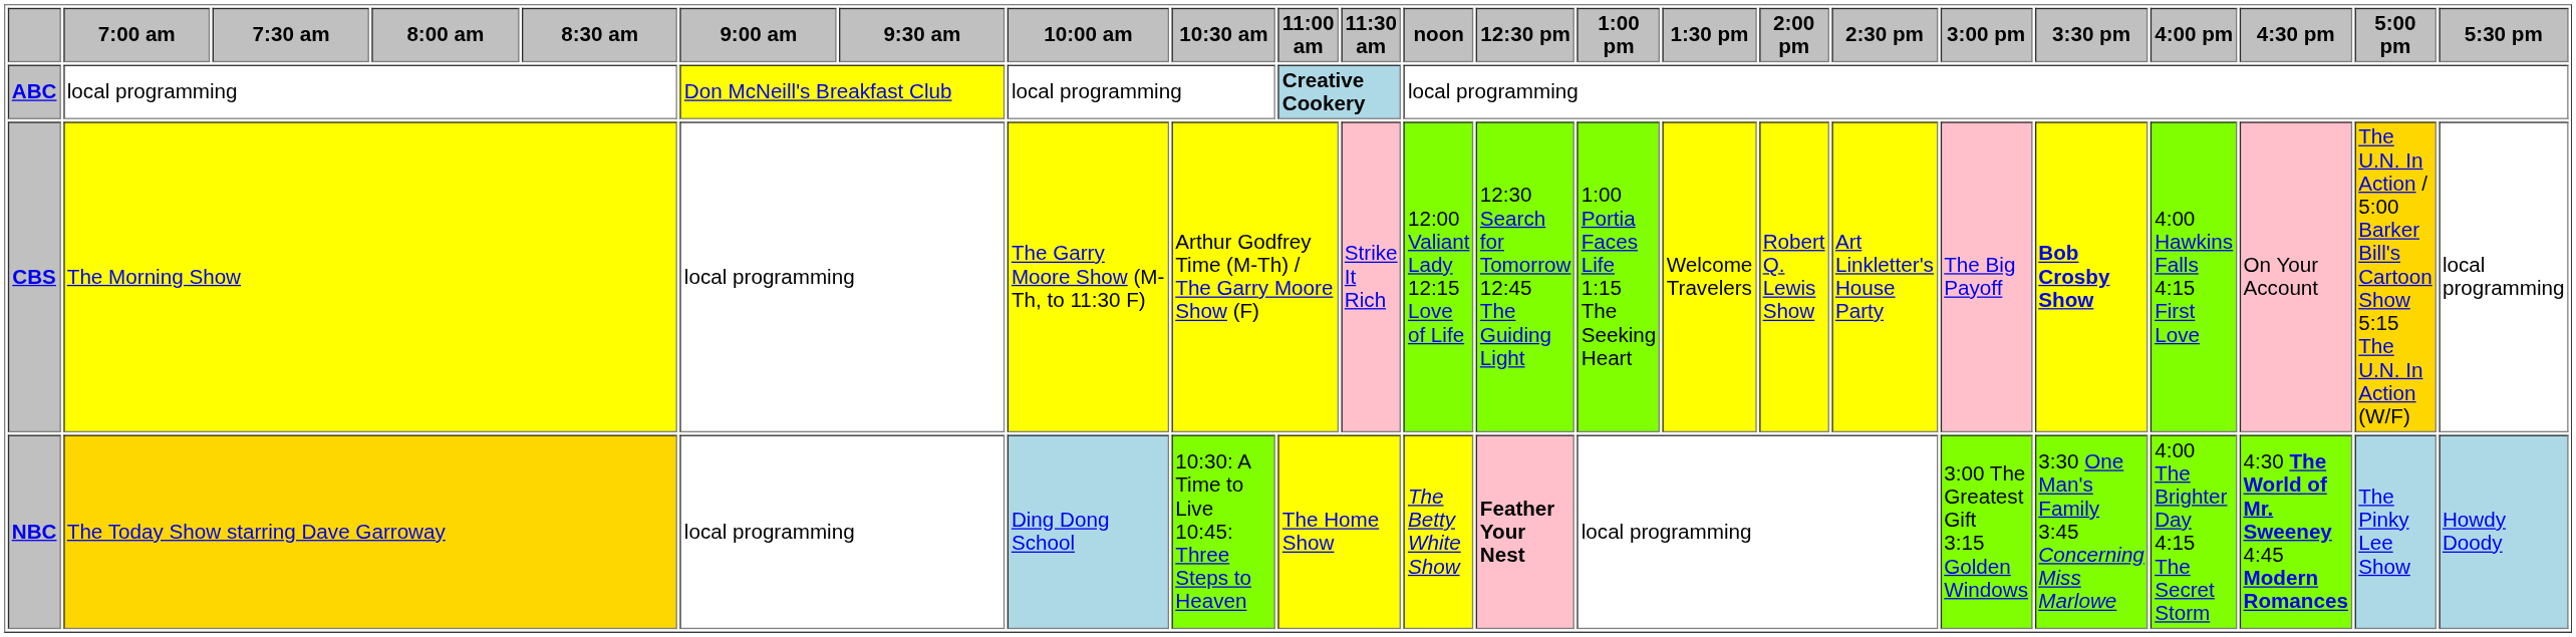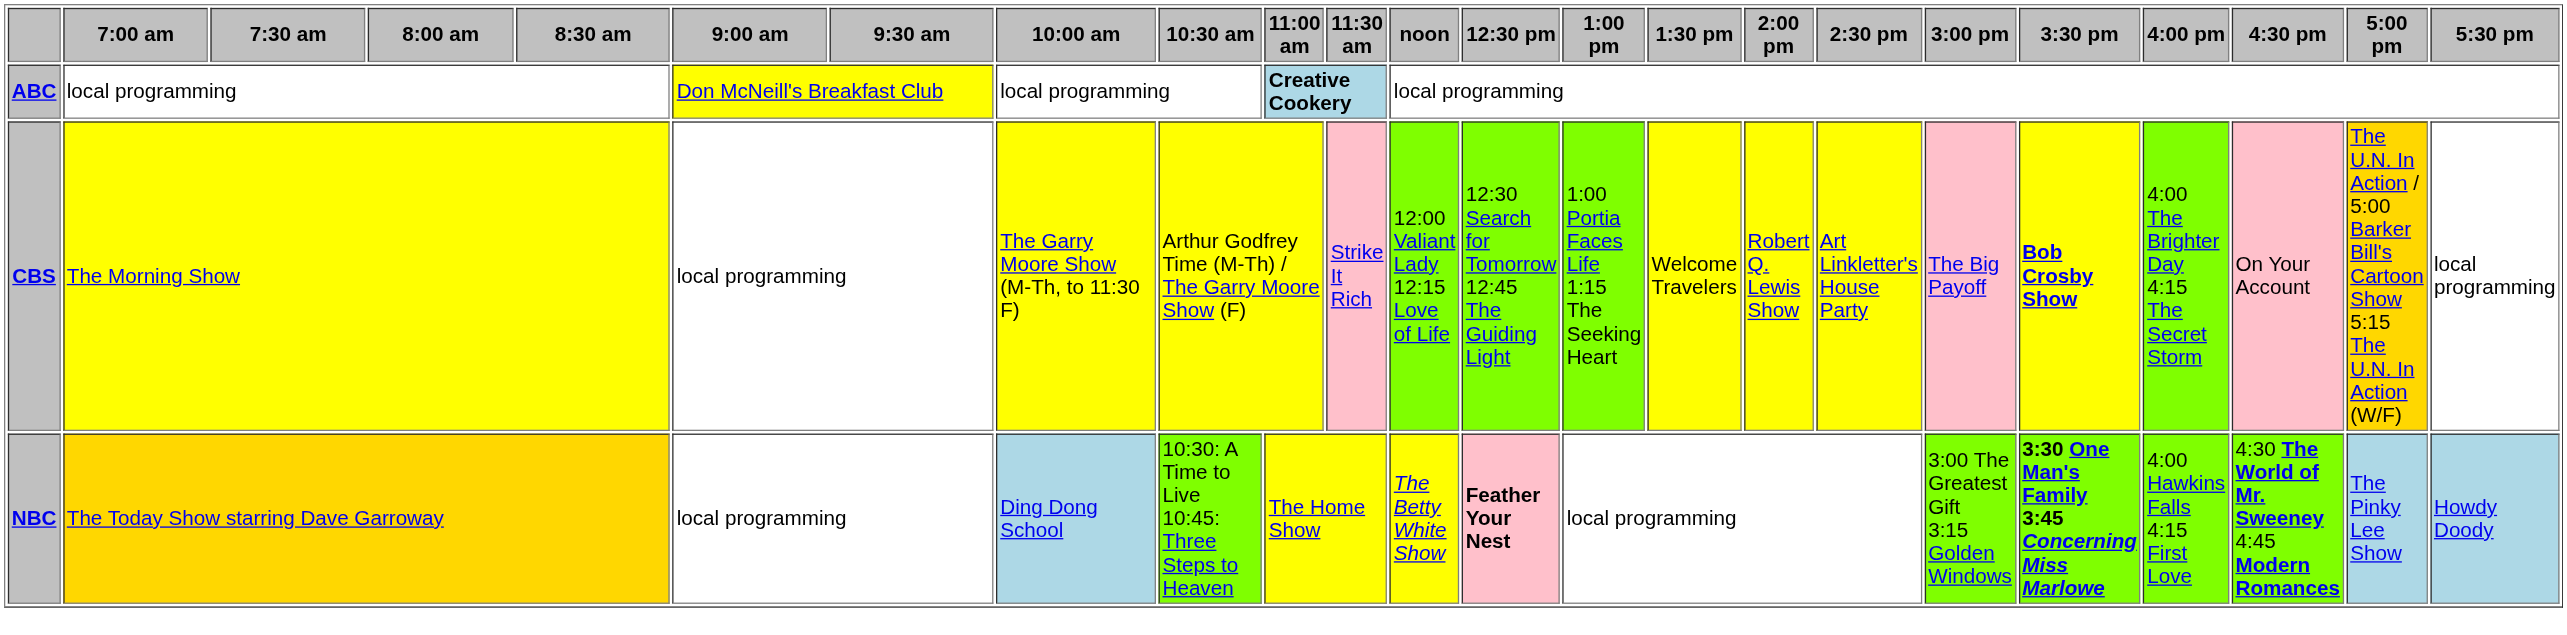CBS | 4:00 pm: 4:00 Hawkins Falls 4:15 First Love -> 4:00 The Brighter Day 4:15 The Secret Storm
NBC | 3:30 pm: normal -> bold
NBC | 4:00 pm: 4:00 The Brighter Day 4:15 The Secret Storm -> 4:00 Hawkins Falls 4:15 First Love
